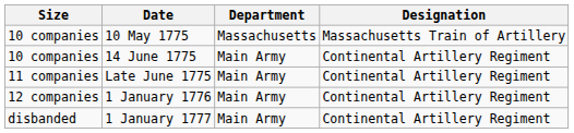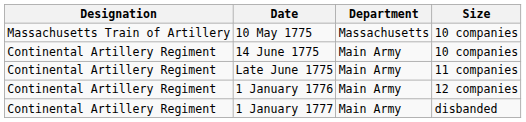columns swapped: Designation <-> Size
